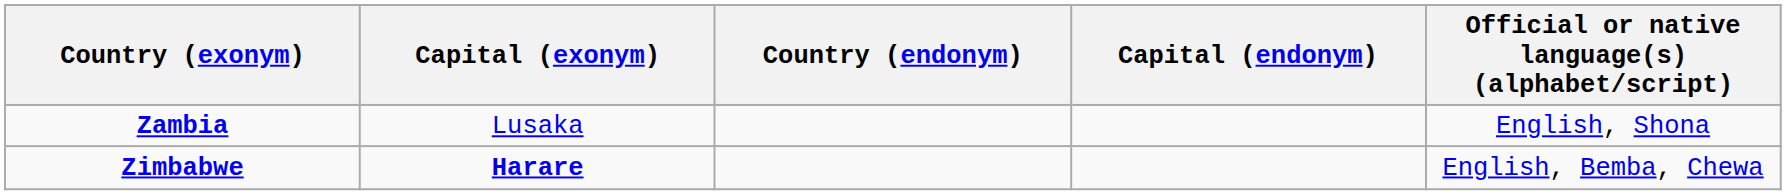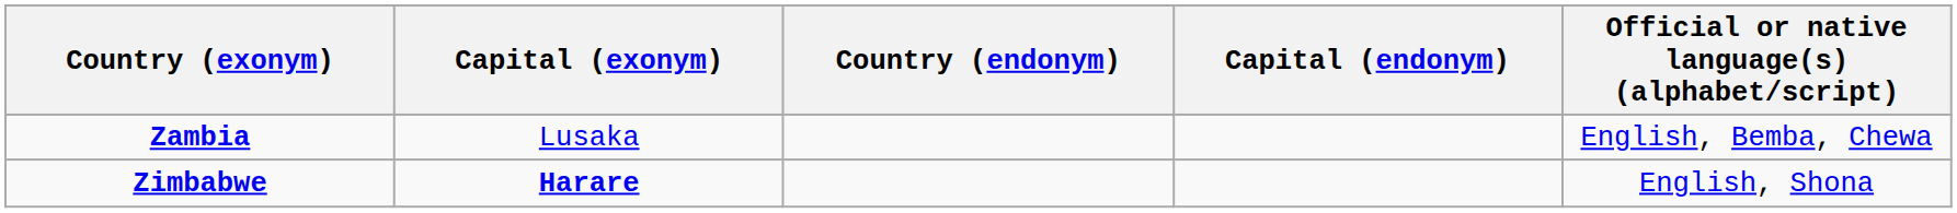Zambia | Official or native language(s) (alphabet/script): English, Shona -> English, Bemba, Chewa
Zimbabwe | Official or native language(s) (alphabet/script): English, Bemba, Chewa -> English, Shona
